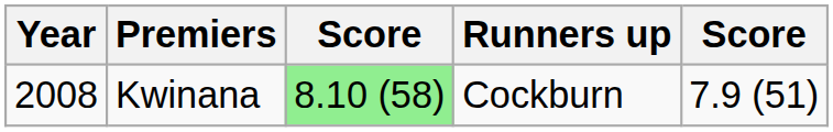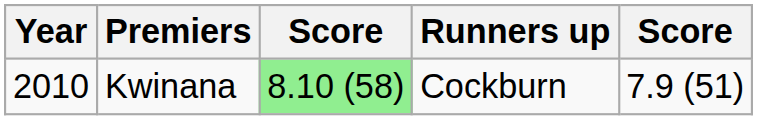Kwinana | Year: 2008 -> 2010
